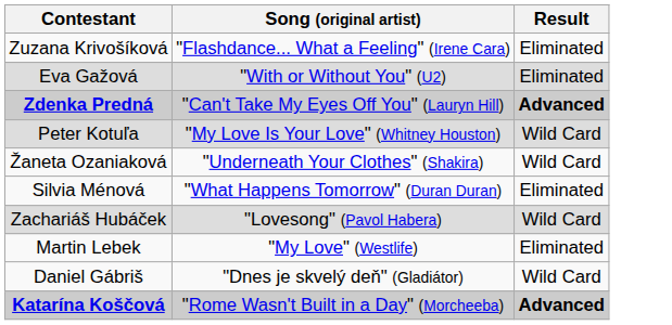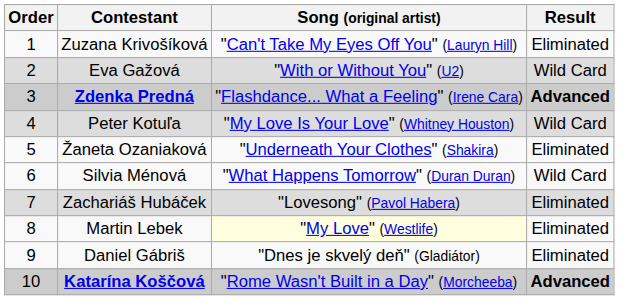+ column: Order | 1 | 2 | 3 | 4 | 5 | 6 | 7 | 8 | 9 | 10
Zuzana Krivošíková | Song (original artist): "Flashdance... What a Feeling" (Irene Cara) -> "Can't Take My Eyes Off You" (Lauryn Hill)
Eva Gažová | Result: Eliminated -> Wild Card
Zdenka Predná | Song (original artist): "Can't Take My Eyes Off You" (Lauryn Hill) -> "Flashdance... What a Feeling" (Irene Cara)
Žaneta Ozaniaková | Result: Wild Card -> Eliminated
Silvia Ménová | Result: Eliminated -> Wild Card
Zachariáš Hubáček | Result: Wild Card -> Eliminated
Martin Lebek | Song (original artist): no background -> lightyellow background
Daniel Gábriš | Result: Wild Card -> Eliminated
